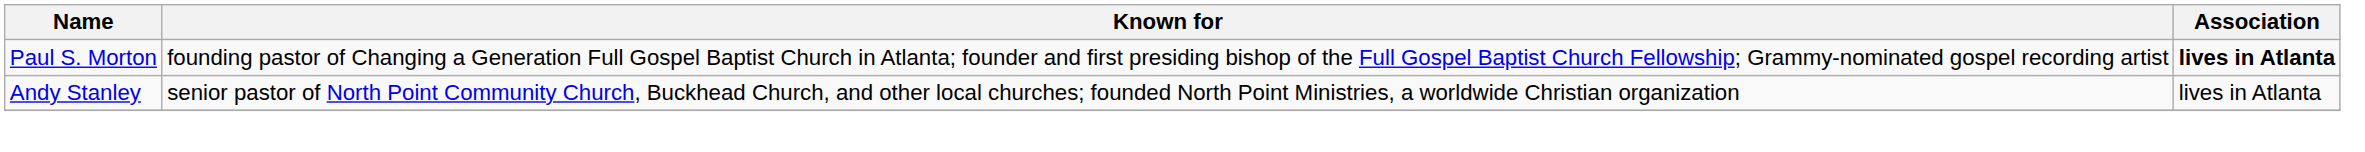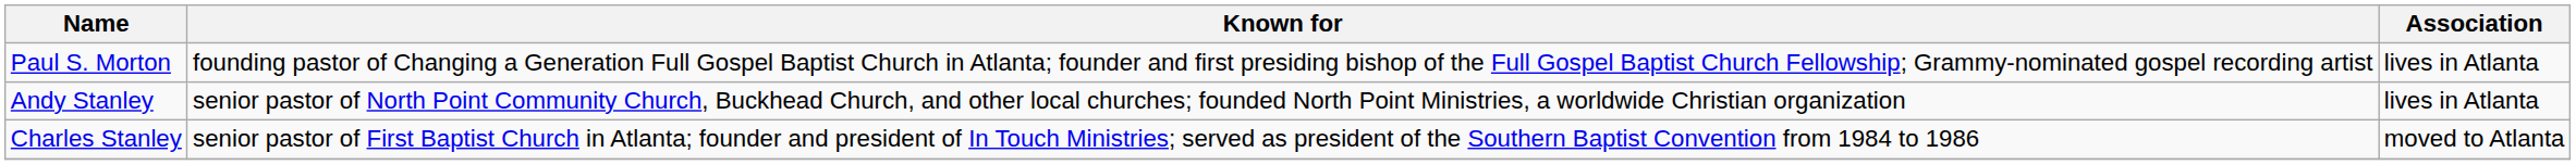Paul S. Morton | Association: bold -> normal
+ row: Charles Stanley | senior pastor of First Baptist Church in Atlanta; founder and president of In Touch Ministries; served as president of the Southern Baptist Convention from 1984 to 1986 | moved to Atlanta
